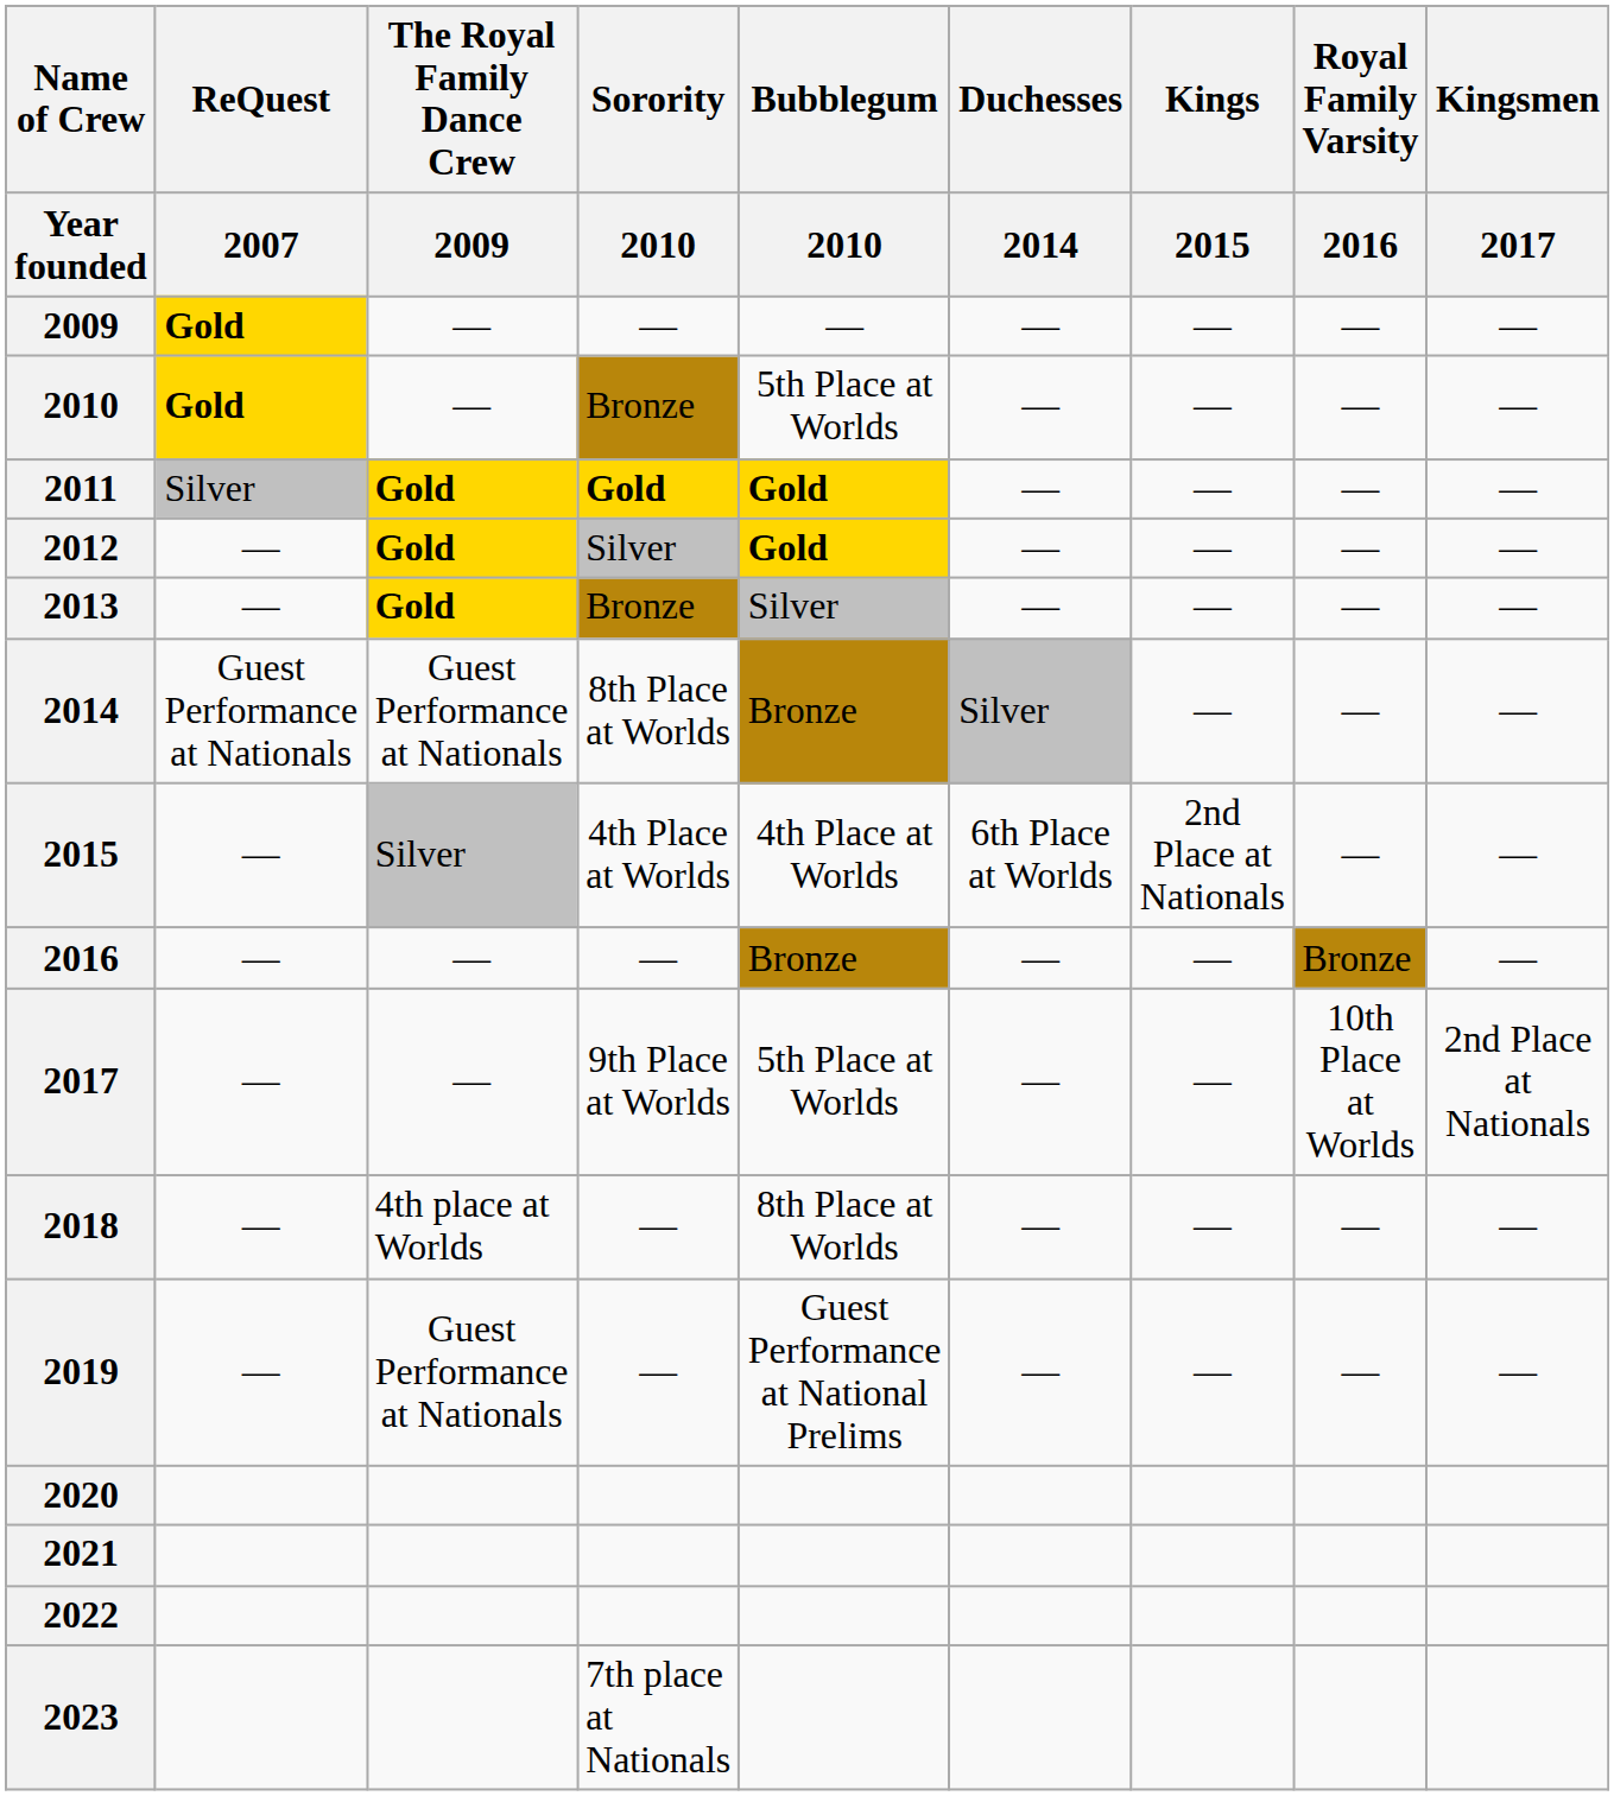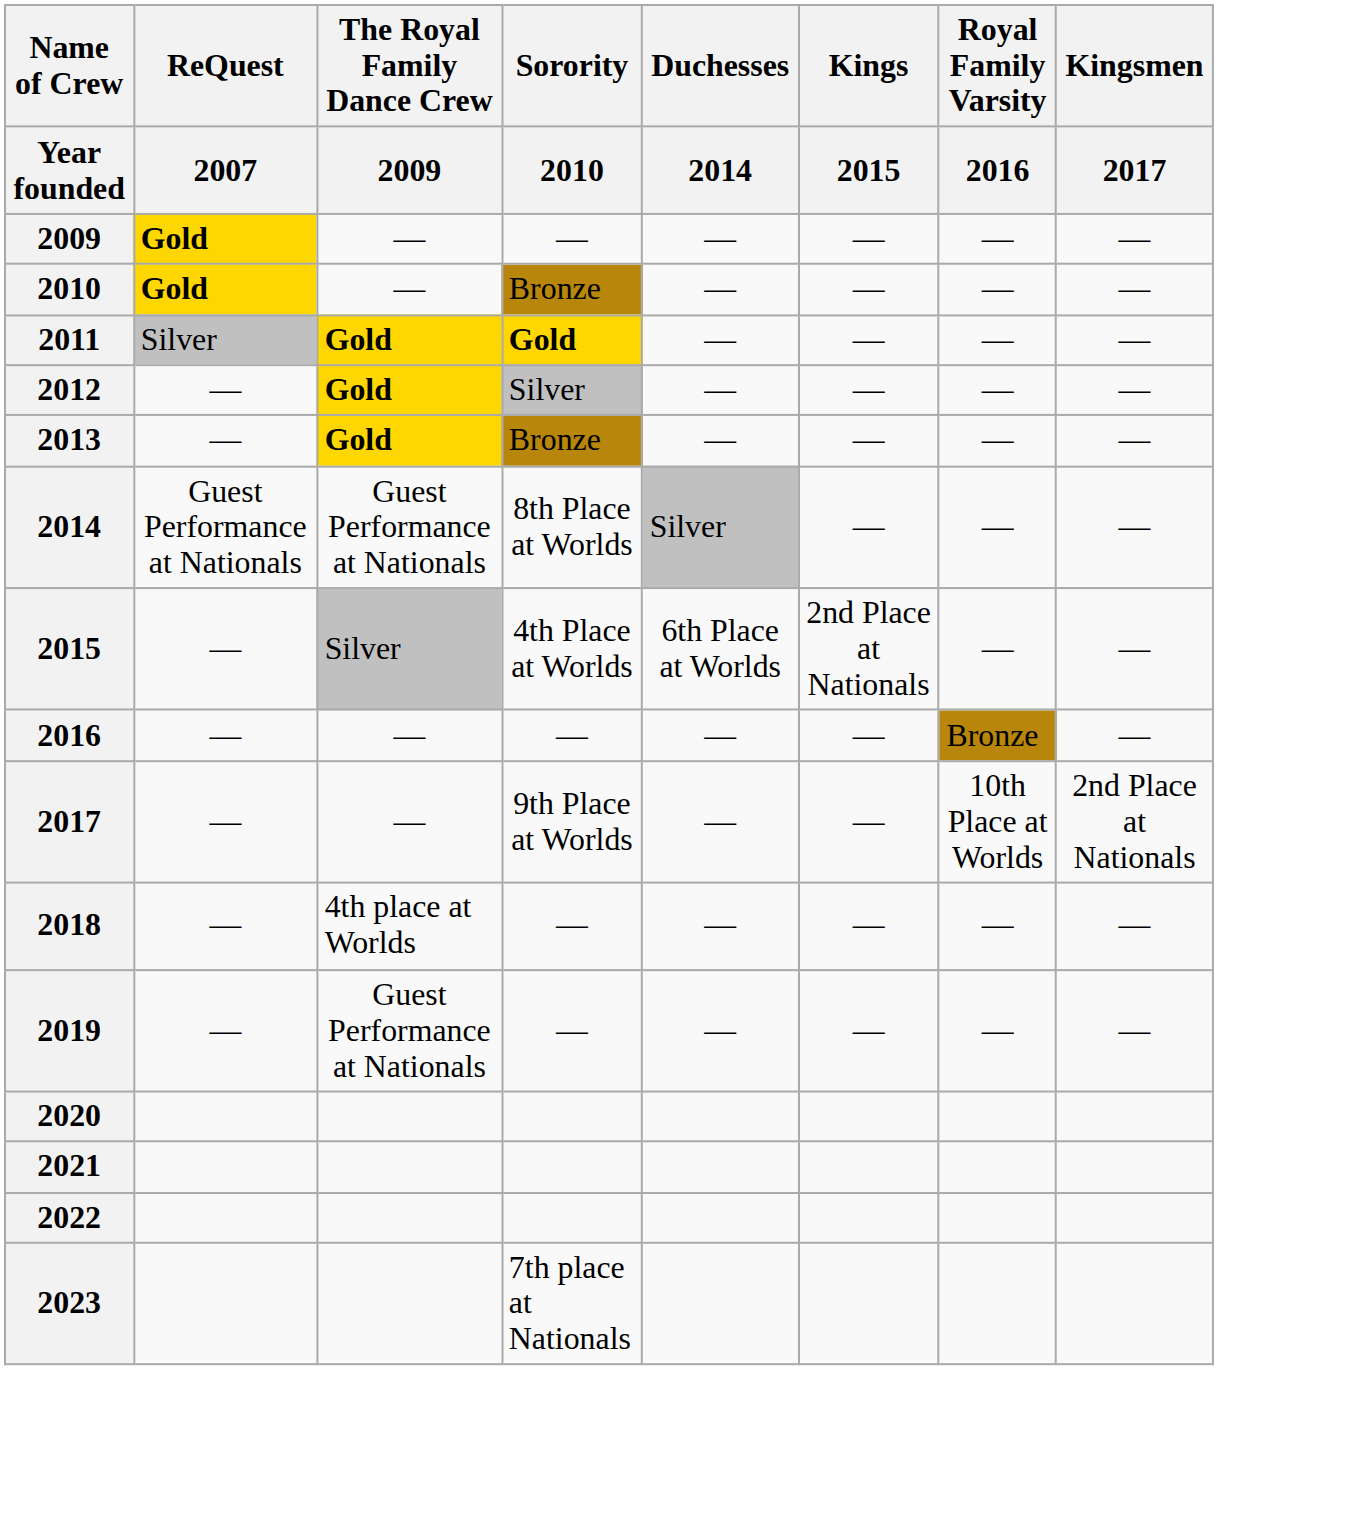- column: Bubblegum | 2010 | — | 5th Place at Worlds | Gold | Gold | Silver | Bronze | 4th Place at Worlds | Bronze | 5th Place at Worlds | 8th Place at Worlds | Guest Performance at National Prelims
